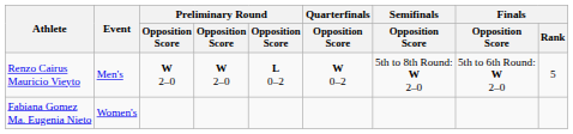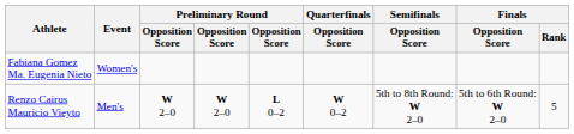rows swapped: Renzo Cairus Mauricio Vieyto <-> Fabiana Gomez Ma. Eugenia Nieto
